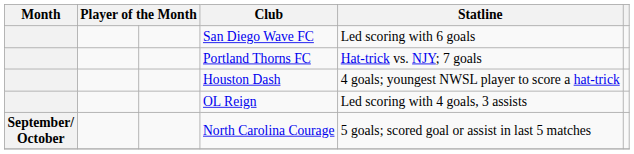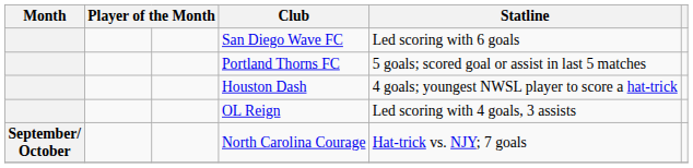Portland Thorns FC | Statline: Hat-trick vs. NJY; 7 goals -> 5 goals; scored goal or assist in last 5 matches
North Carolina Courage | Statline: 5 goals; scored goal or assist in last 5 matches -> Hat-trick vs. NJY; 7 goals
